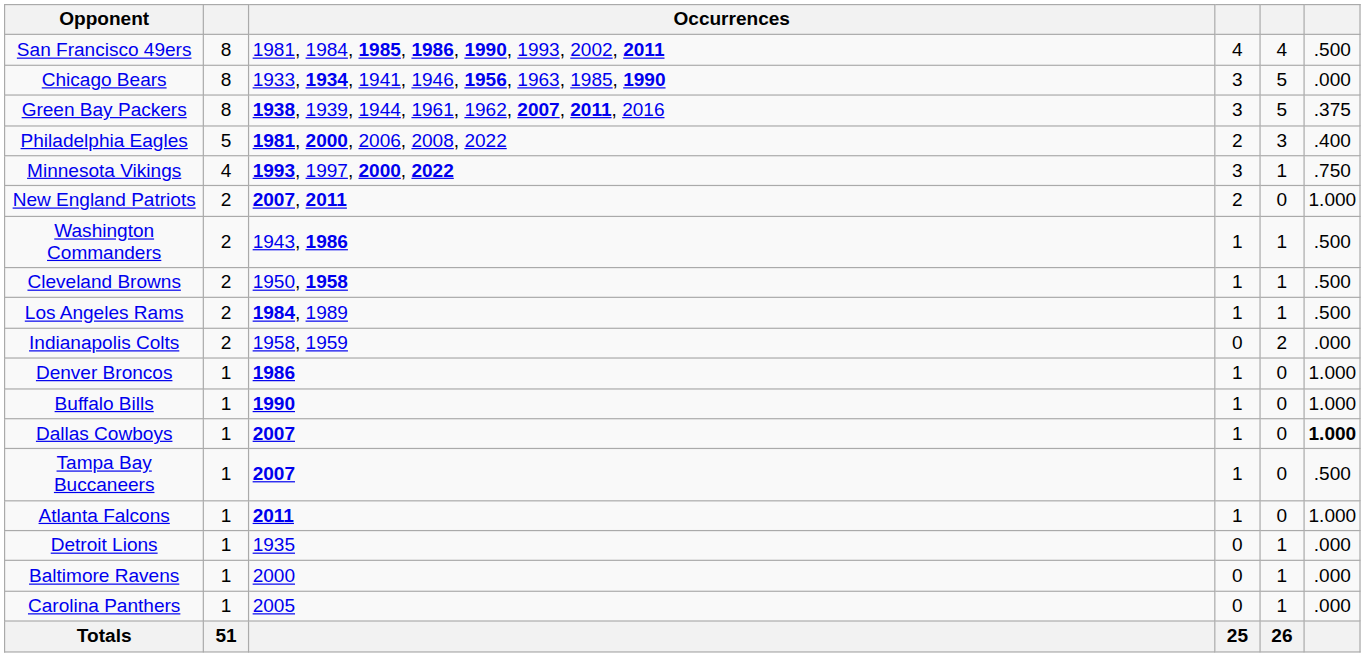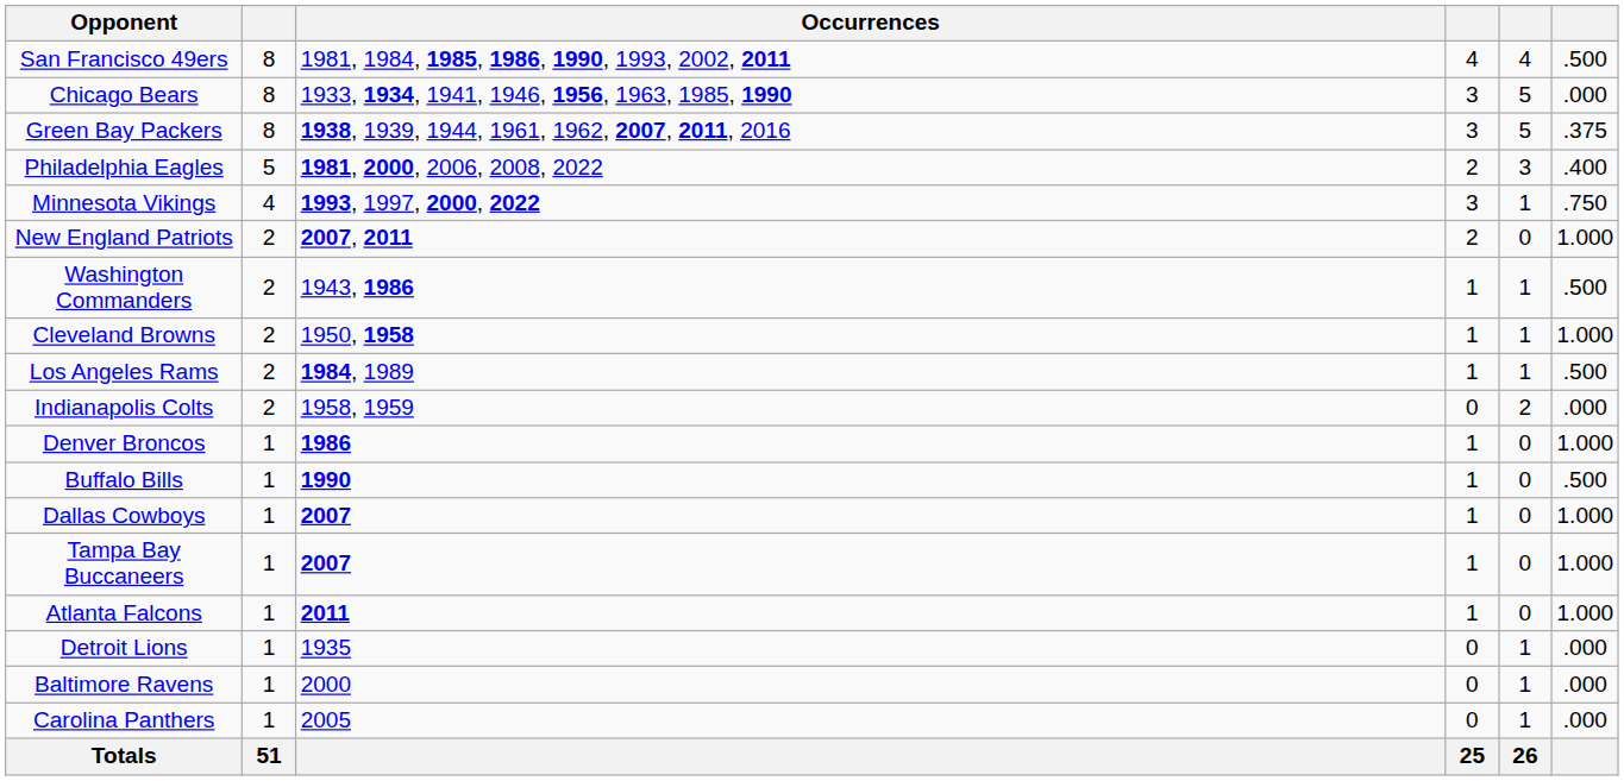Cleveland Browns | column 6: .500 -> 1.000
Buffalo Bills | column 6: 1.000 -> .500
Dallas Cowboys | column 6: bold -> normal
Tampa Bay Buccaneers | column 6: .500 -> 1.000
